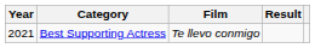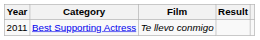Best Supporting Actress | Year: 2021 -> 2011
